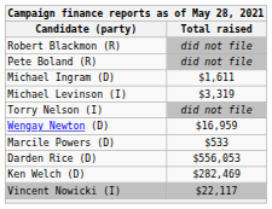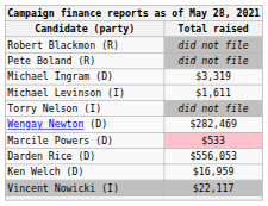Michael Ingram (D) | Total raised: $1,611 -> $3,319
Michael Levinson (I) | Total raised: $3,319 -> $1,611
Wengay Newton (D) | Total raised: $16,959 -> $282,469
Marcile Powers (D) | Total raised: no background -> pink background
Ken Welch (D) | Total raised: $282,469 -> $16,959
